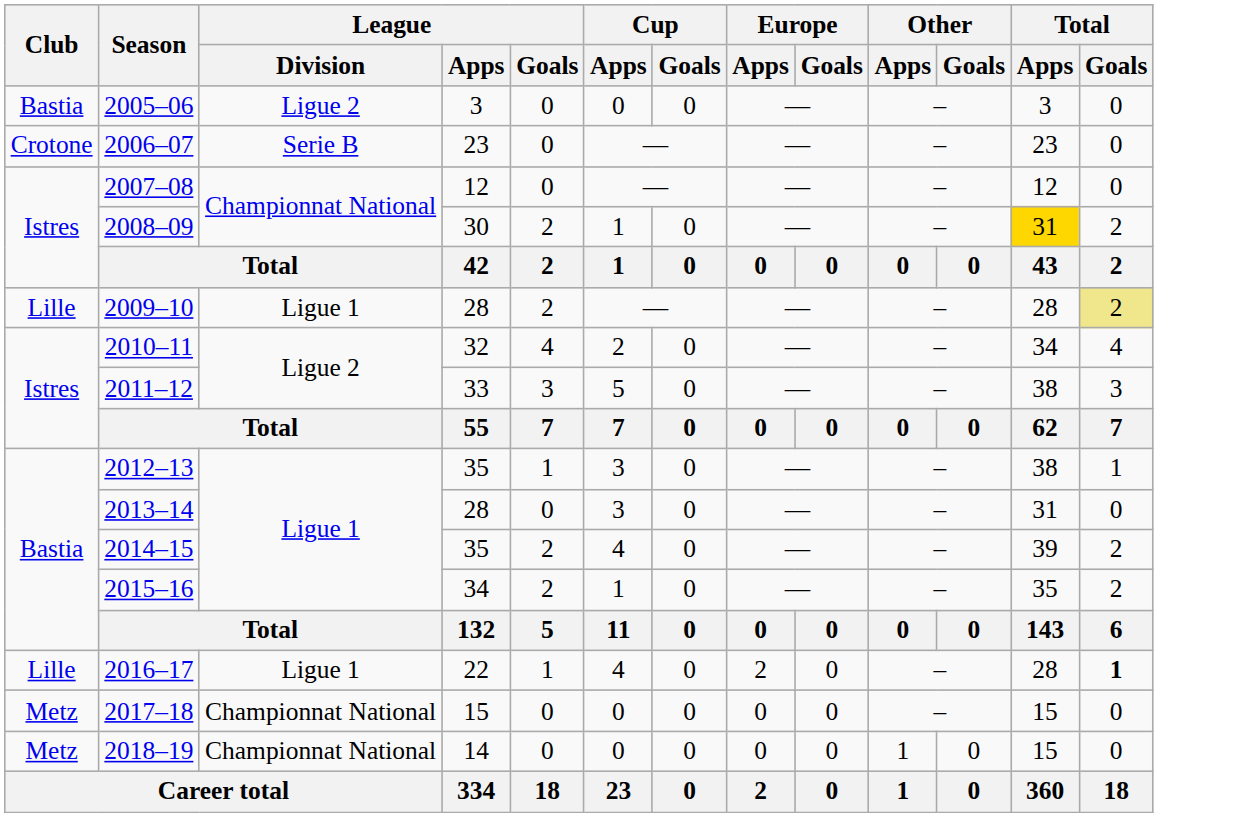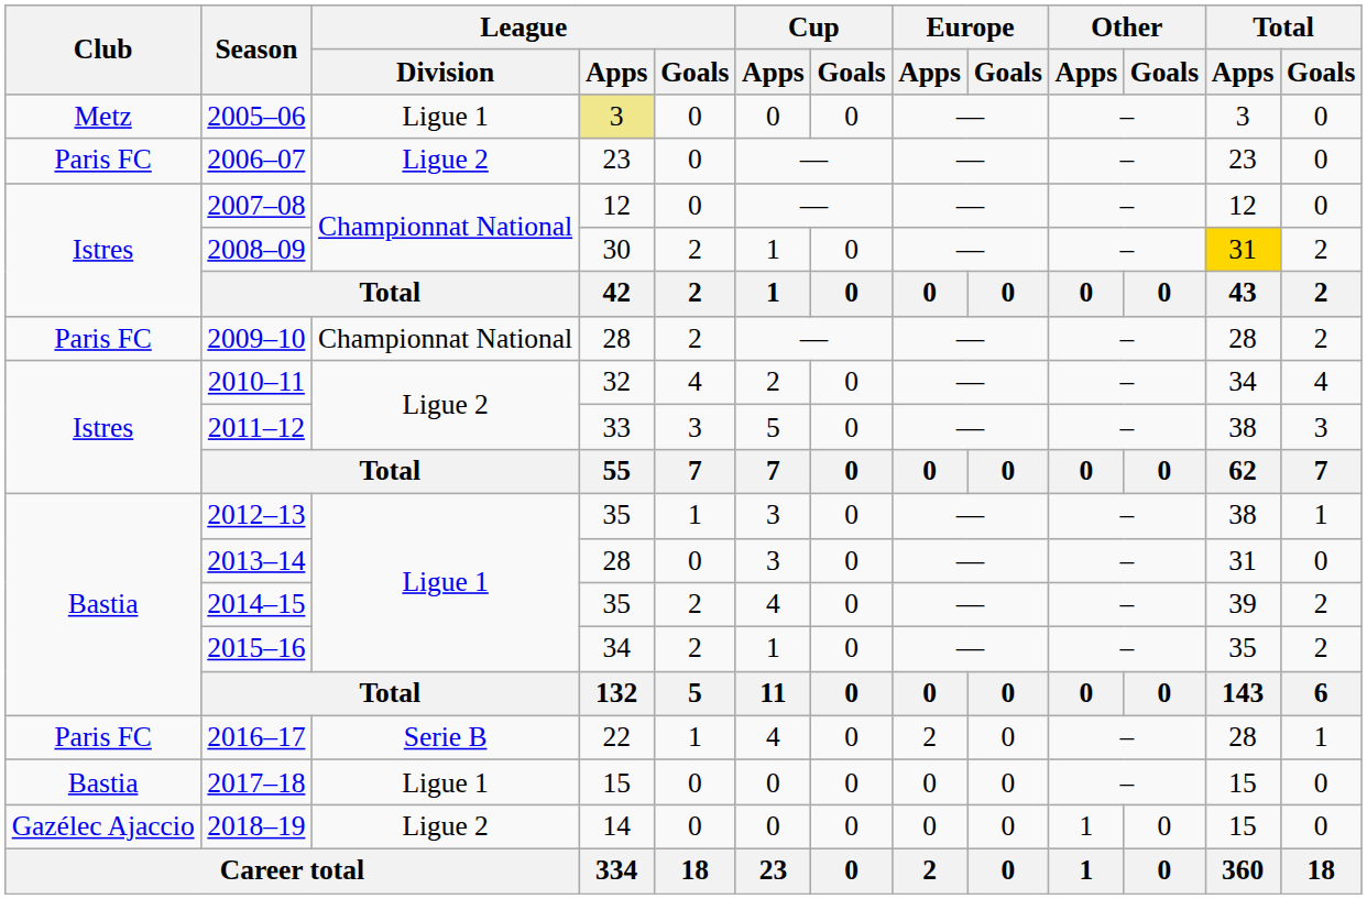2005–06 | Club: Bastia -> Metz
2005–06 | League / Division: Ligue 2 -> Ligue 1
2005–06 | League / Apps: no background -> khaki background
2006–07 | Club: Crotone -> Paris FC
2006–07 | League / Division: Serie B -> Ligue 2
2009–10 | Club: Lille -> Paris FC
2009–10 | League / Division: Ligue 1 -> Championnat National
2009–10 | Total / Goals: khaki background -> no background
2016–17 | Club: Lille -> Paris FC
2016–17 | League / Division: Ligue 1 -> Serie B
2016–17 | Total / Goals: bold -> normal
2017–18 | Club: Metz -> Bastia
2017–18 | League / Division: Championnat National -> Ligue 1
2018–19 | Club: Metz -> Gazélec Ajaccio
2018–19 | League / Division: Championnat National -> Ligue 2
